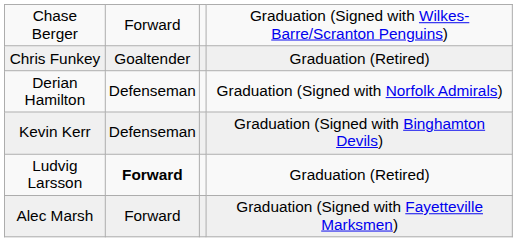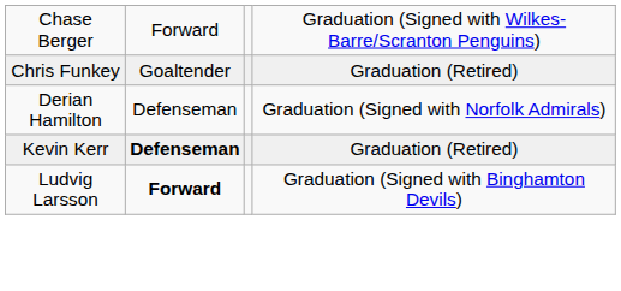Kevin Kerr | column 2: normal -> bold
Kevin Kerr | column 4: Graduation (Signed with Binghamton Devils) -> Graduation (Retired)
Ludvig Larsson | column 4: Graduation (Retired) -> Graduation (Signed with Binghamton Devils)
- row: Alec Marsh | Forward | Graduation (Signed with Fayetteville Marksmen)
